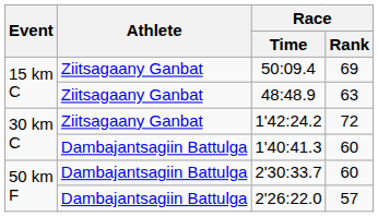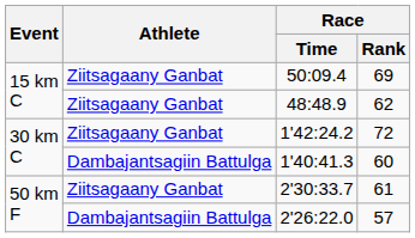48:48.9 | Race / Rank: 63 -> 62
2'30:33.7 | Athlete: Dambajantsagiin Battulga -> Ziitsagaany Ganbat
2'30:33.7 | Race / Rank: 60 -> 61
